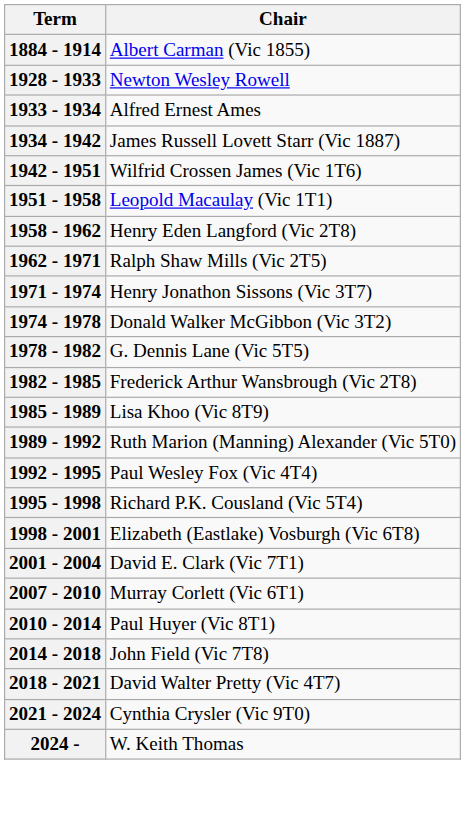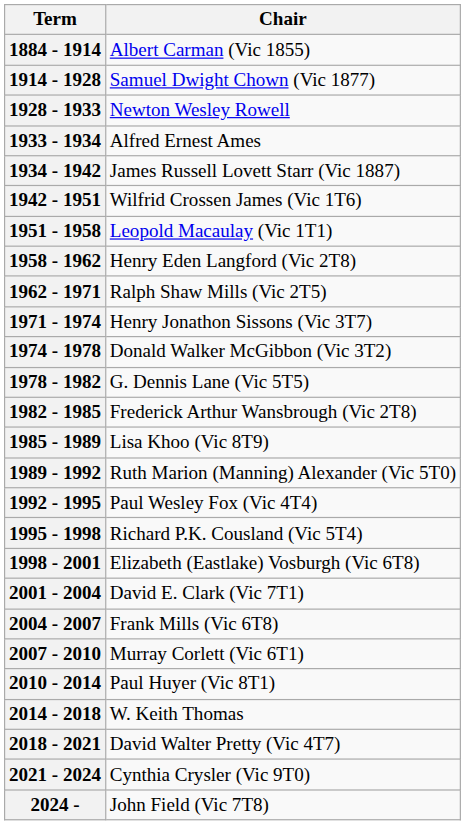+ row: 1914 - 1928 | Samuel Dwight Chown (Vic 1877)
+ row: 2004 - 2007 | Frank Mills (Vic 6T8)
2014 - 2018 | Chair: John Field (Vic 7T8) -> W. Keith Thomas
2024 - | Chair: W. Keith Thomas -> John Field (Vic 7T8)
